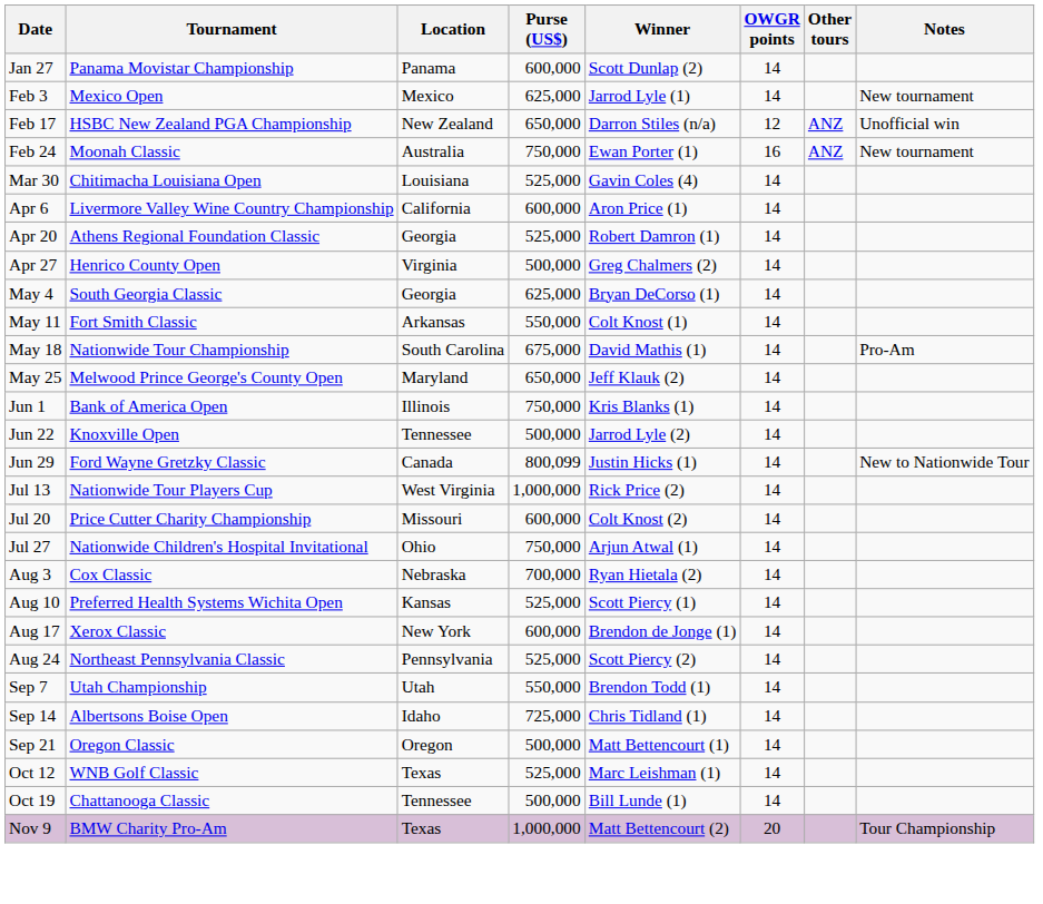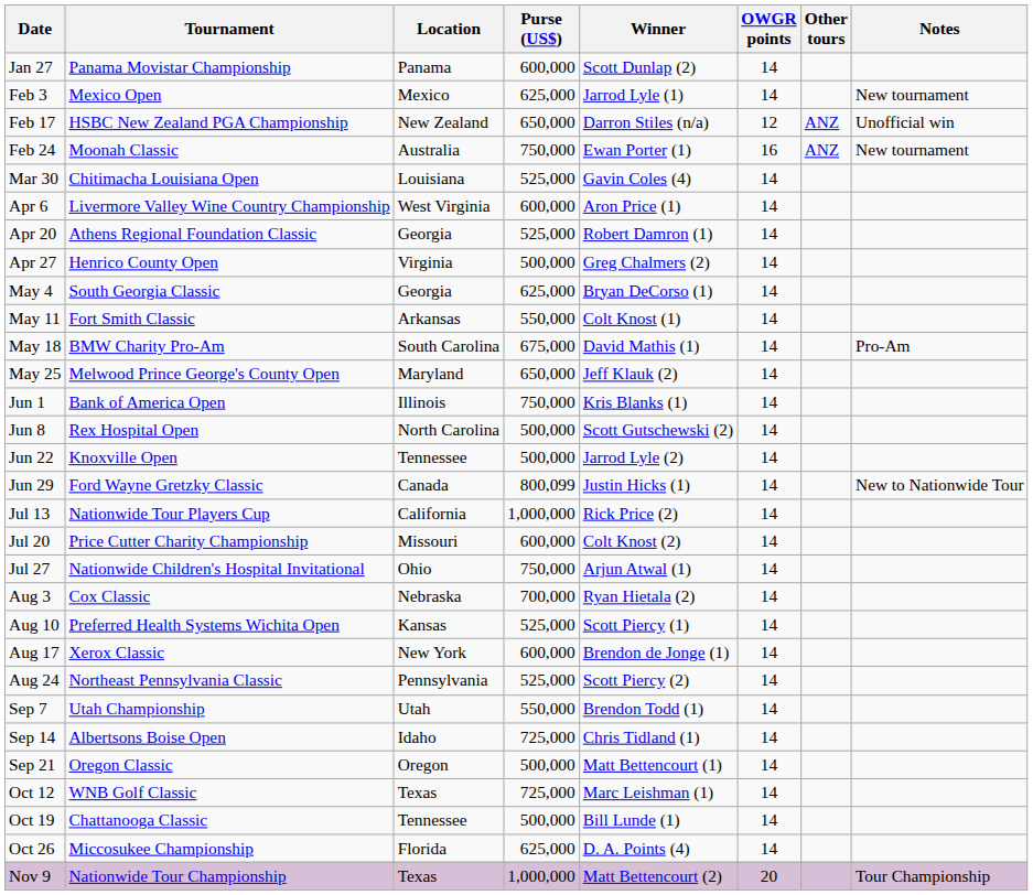Apr 6 | Location: California -> West Virginia
May 18 | Tournament: Nationwide Tour Championship -> BMW Charity Pro-Am
+ row: Jun 8 | Rex Hospital Open | North Carolina | 500,000 | Scott Gutschewski (2) | 14
Jul 13 | Location: West Virginia -> California
Oct 12 | Purse (US$): 525,000 -> 725,000
+ row: Oct 26 | Miccosukee Championship | Florida | 625,000 | D. A. Points (4) | 14
Nov 9 | Tournament: BMW Charity Pro-Am -> Nationwide Tour Championship
